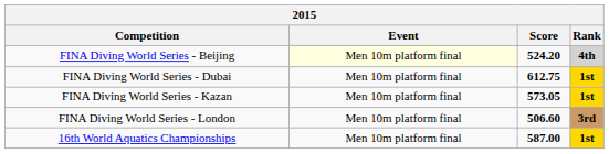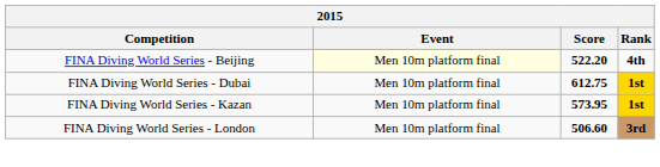FINA Diving World Series - Beijing | Score: 524.20 -> 522.20
FINA Diving World Series - Beijing | Rank: lightgrey background -> no background
FINA Diving World Series - Kazan | Score: 573.05 -> 573.95
- row: 16th World Aquatics Championships | Men 10m platform final | 587.00 | 1st
